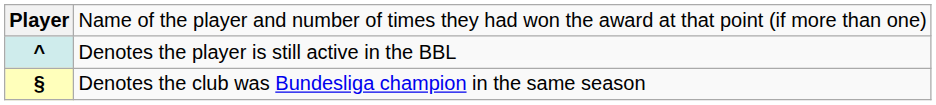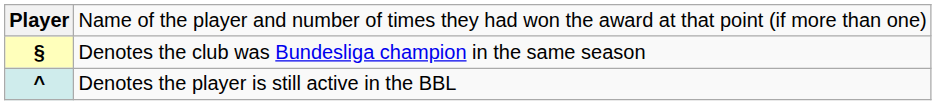rows swapped: § <-> ^
